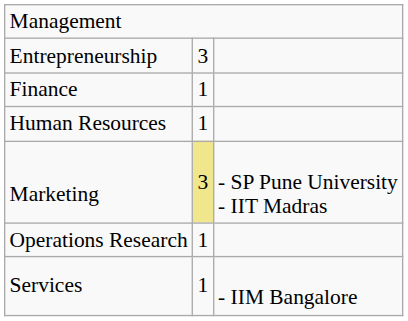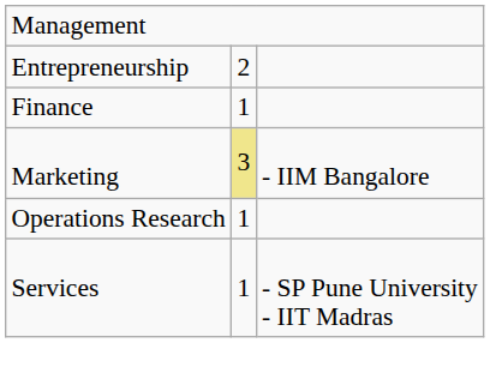Entrepreneurship | column 2: 3 -> 2
- row: Human Resources | 1
Marketing | column 3: - SP Pune University - IIT Madras -> - IIM Bangalore
Services | column 3: - IIM Bangalore -> - SP Pune University - IIT Madras
